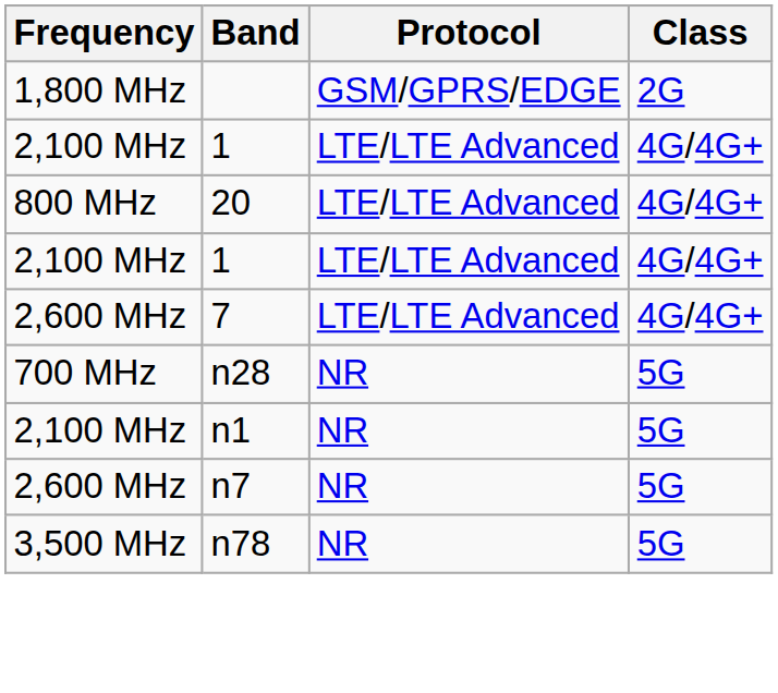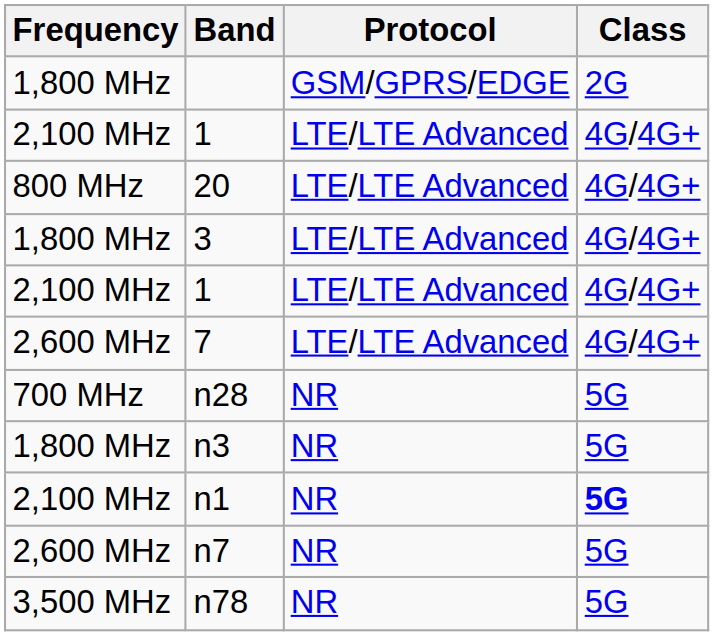+ row: 1,800 MHz | 3 | LTE/LTE Advanced | 4G/4G+
+ row: 1,800 MHz | n3 | NR | 5G
n1 | Class: normal -> bold
